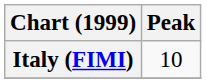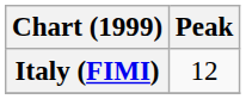Italy (FIMI) | Peak: 10 -> 12
